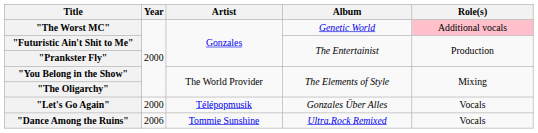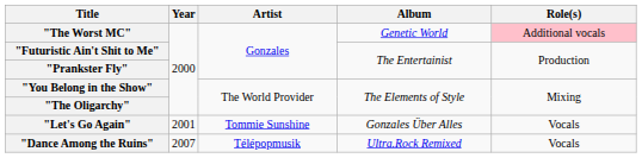"Let's Go Again" | Year: 2000 -> 2001
"Let's Go Again" | Artist: Télépopmusik -> Tommie Sunshine
"Dance Among the Ruins" | Year: 2006 -> 2007
"Dance Among the Ruins" | Artist: Tommie Sunshine -> Télépopmusik
